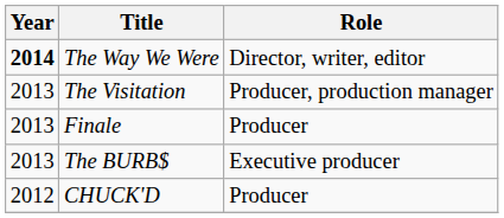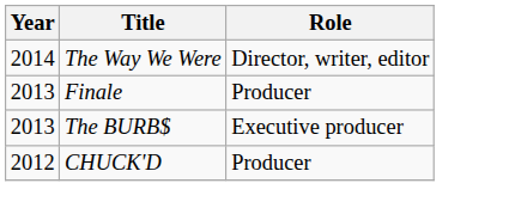The Way We Were | Year: bold -> normal
- row: 2013 | The Visitation | Producer, production manager
